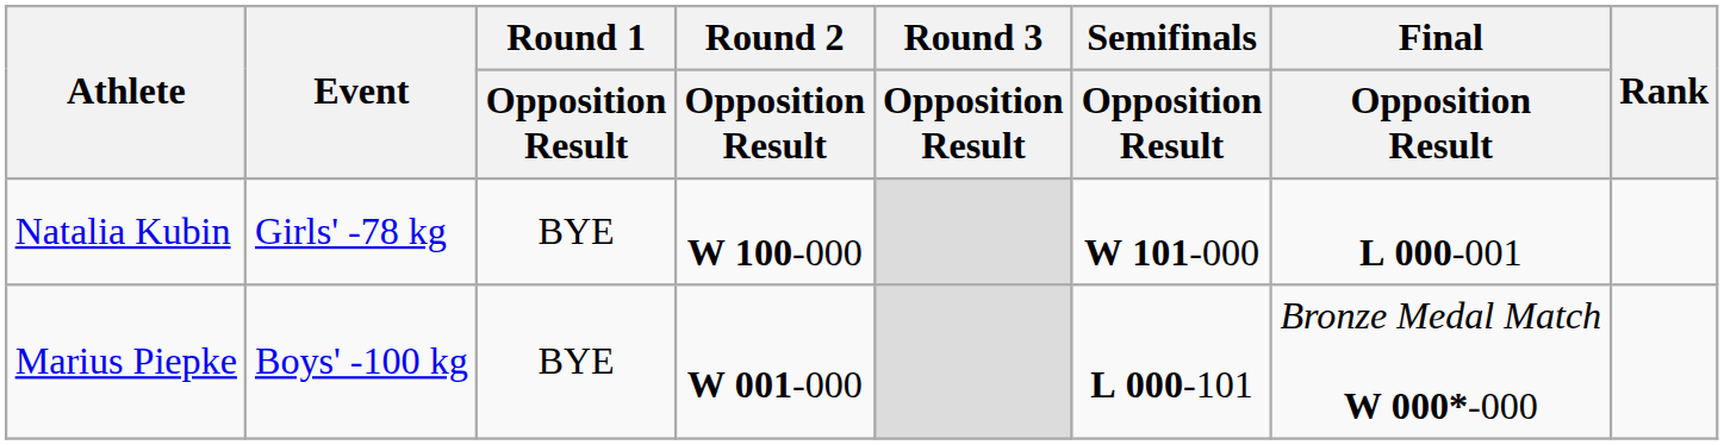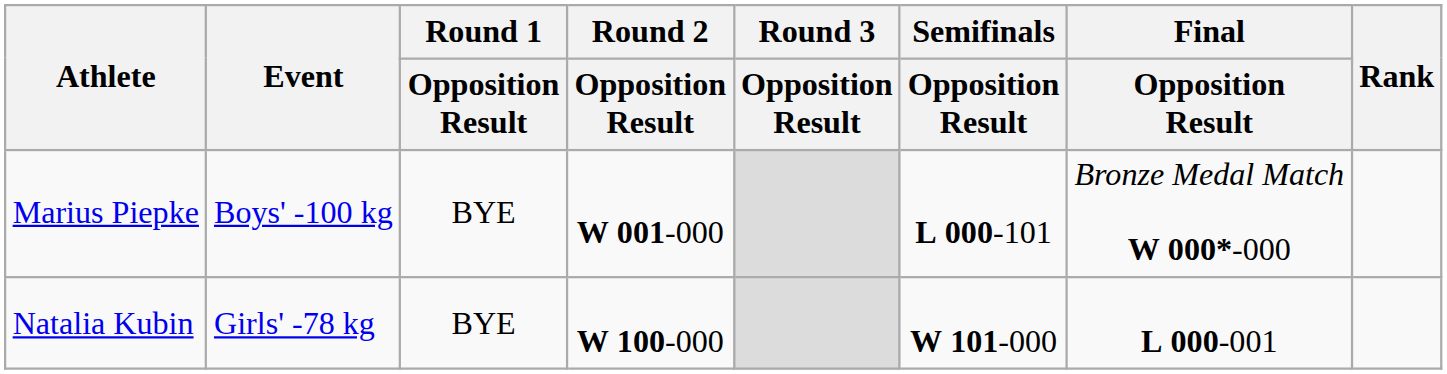rows swapped: Marius Piepke <-> Natalia Kubin
